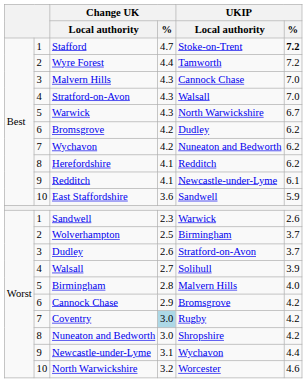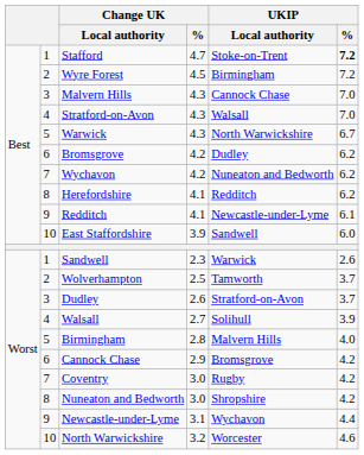Wyre Forest | Change UK / %: 4.4 -> 4.5
Wyre Forest | UKIP / Local authority: Tamworth -> Birmingham
East Staffordshire | Change UK / %: 3.6 -> 3.9
East Staffordshire | UKIP / %: 5.9 -> 6.0
Wolverhampton | UKIP / Local authority: Birmingham -> Tamworth
Coventry | Change UK / %: lightblue background -> no background
